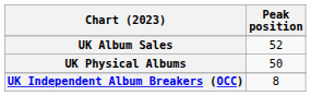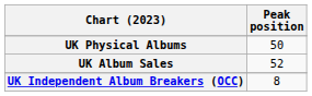rows swapped: UK Album Sales <-> UK Physical Albums
